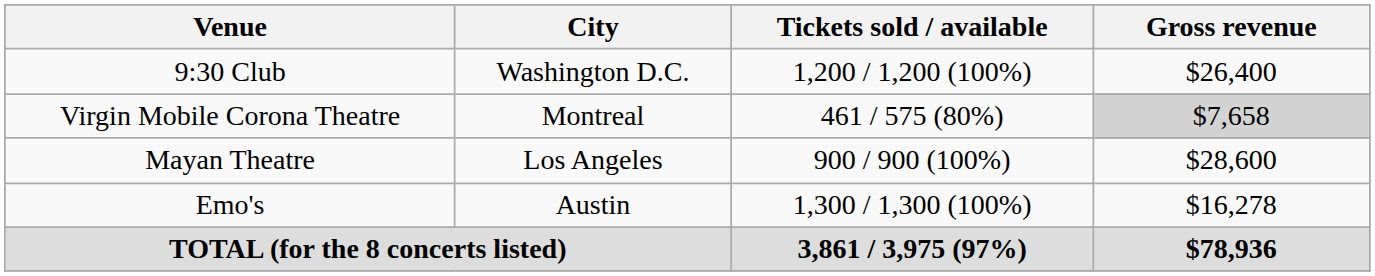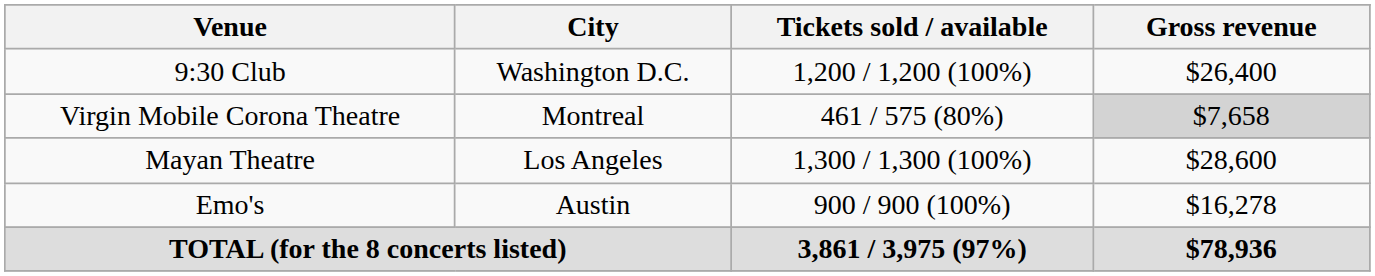Mayan Theatre | Tickets sold / available: 900 / 900 (100%) -> 1,300 / 1,300 (100%)
Emo's | Tickets sold / available: 1,300 / 1,300 (100%) -> 900 / 900 (100%)
